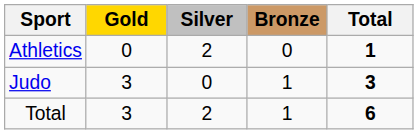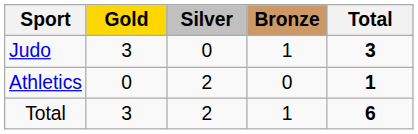rows swapped: Athletics <-> Judo
